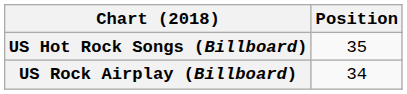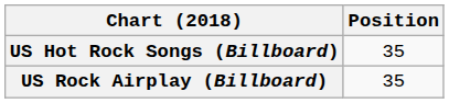US Rock Airplay (Billboard) | Position: 34 -> 35
